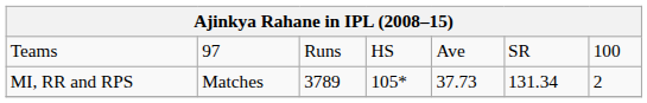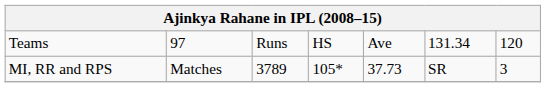Teams | column 6: SR -> 131.34
Teams | column 7: 100 -> 120
MI, RR and RPS | column 6: 131.34 -> SR
MI, RR and RPS | column 7: 2 -> 3
